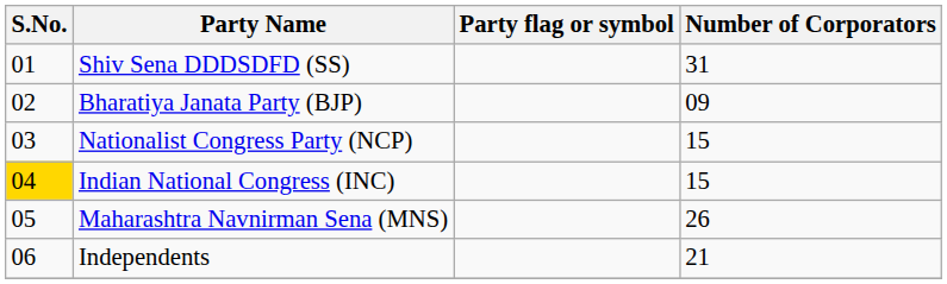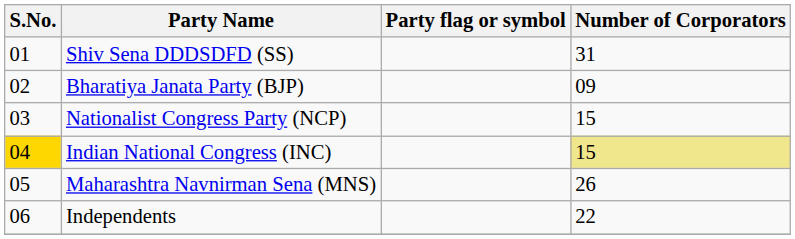Indian National Congress (INC) | Number of Corporators: no background -> khaki background
Independents | Number of Corporators: 21 -> 22
